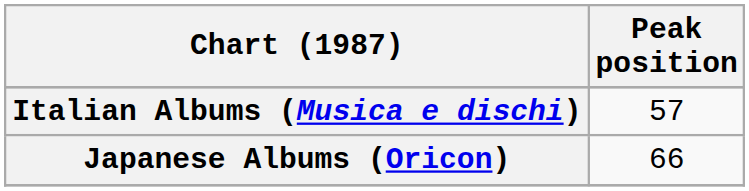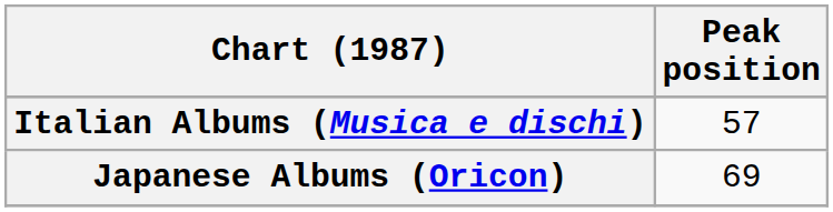Japanese Albums (Oricon) | Peak position: 66 -> 69
